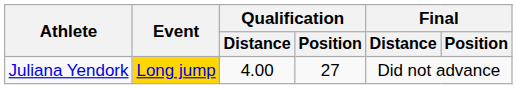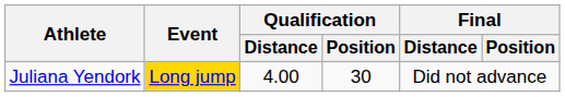Juliana Yendork | Qualification / Position: 27 -> 30
